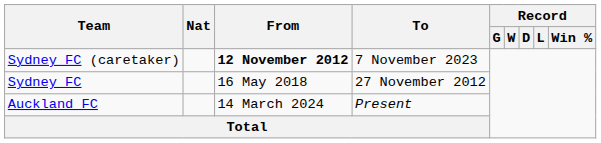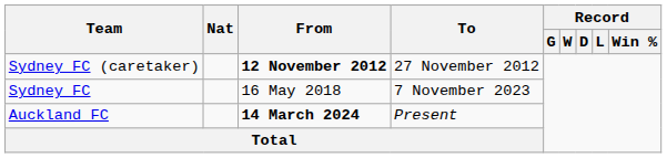Sydney FC (caretaker) | To: 7 November 2023 -> 27 November 2012
Sydney FC | To: 27 November 2012 -> 7 November 2023
Auckland FC | From: normal -> bold
